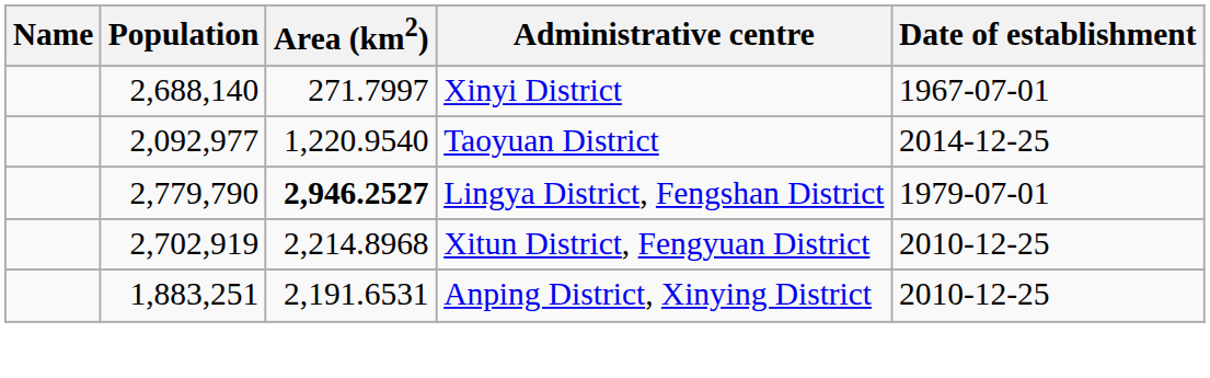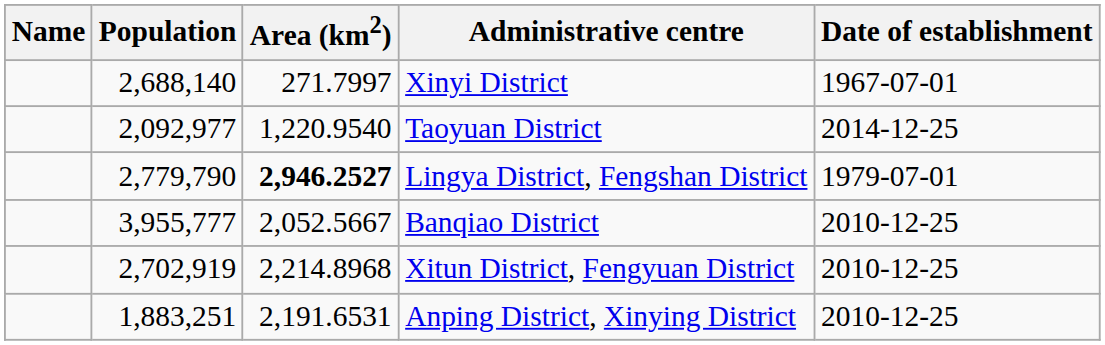+ row: 3,955,777 | 2,052.5667 | Banqiao District | 2010-12-25
